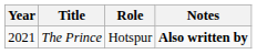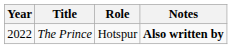The Prince | Year: 2021 -> 2022
